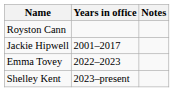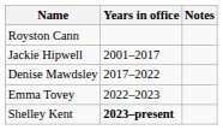+ row: Denise Mawdsley | 2017–2022
Shelley Kent | Years in office: normal -> bold
